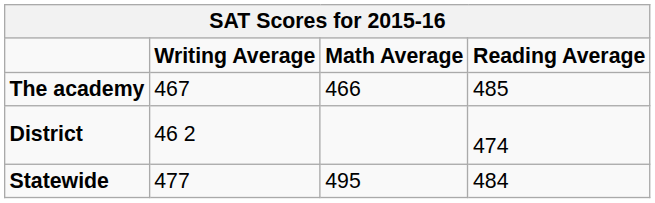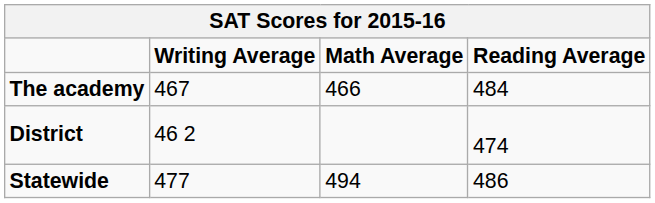The academy | Reading Average: 485 -> 484
Statewide | Math Average: 495 -> 494
Statewide | Reading Average: 484 -> 486
